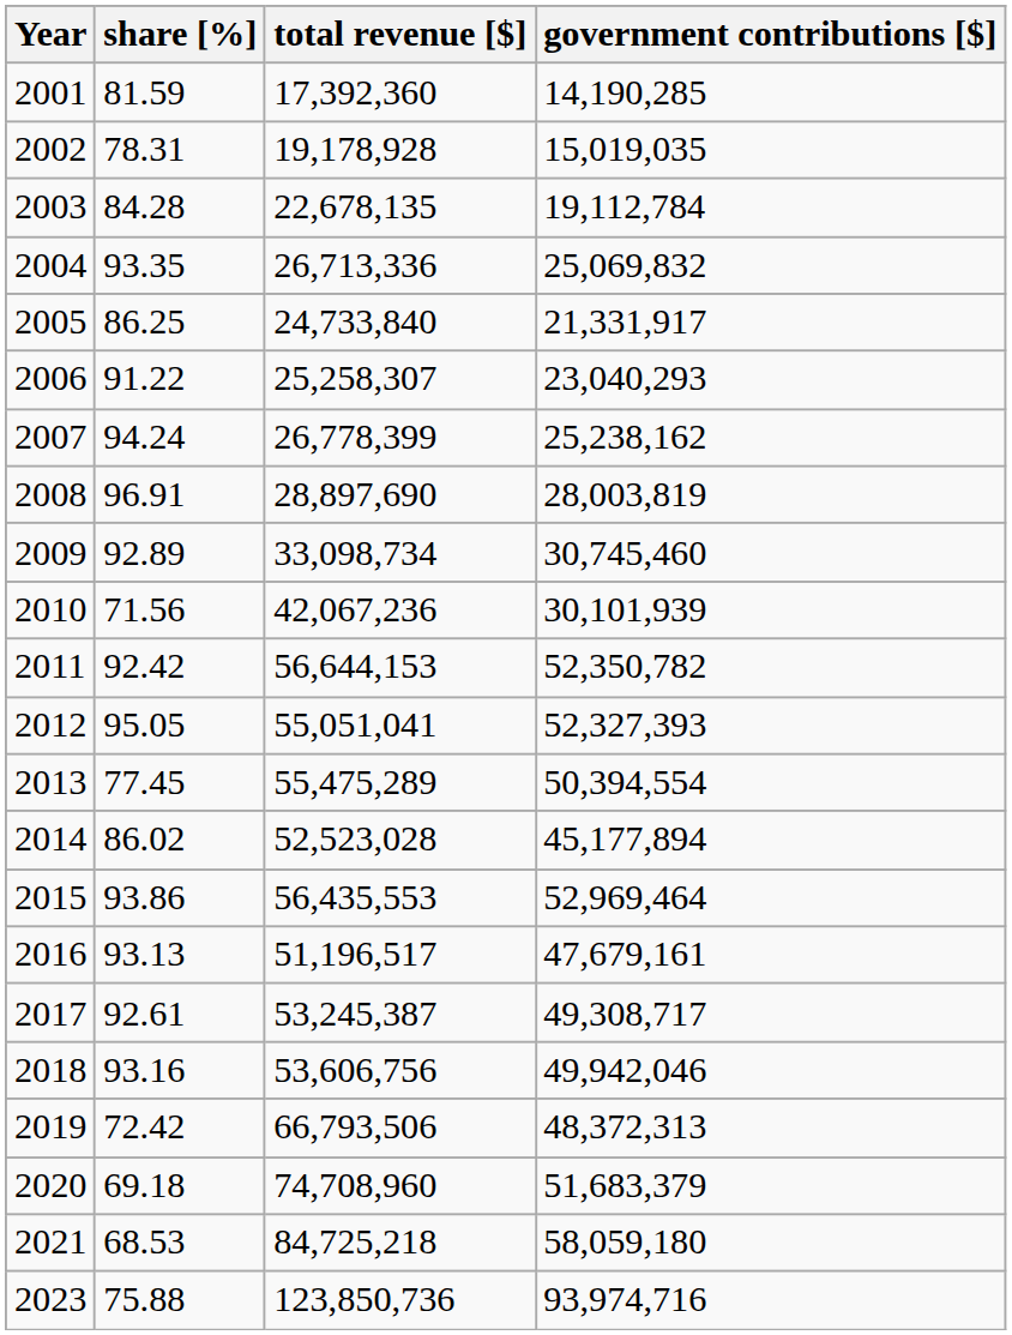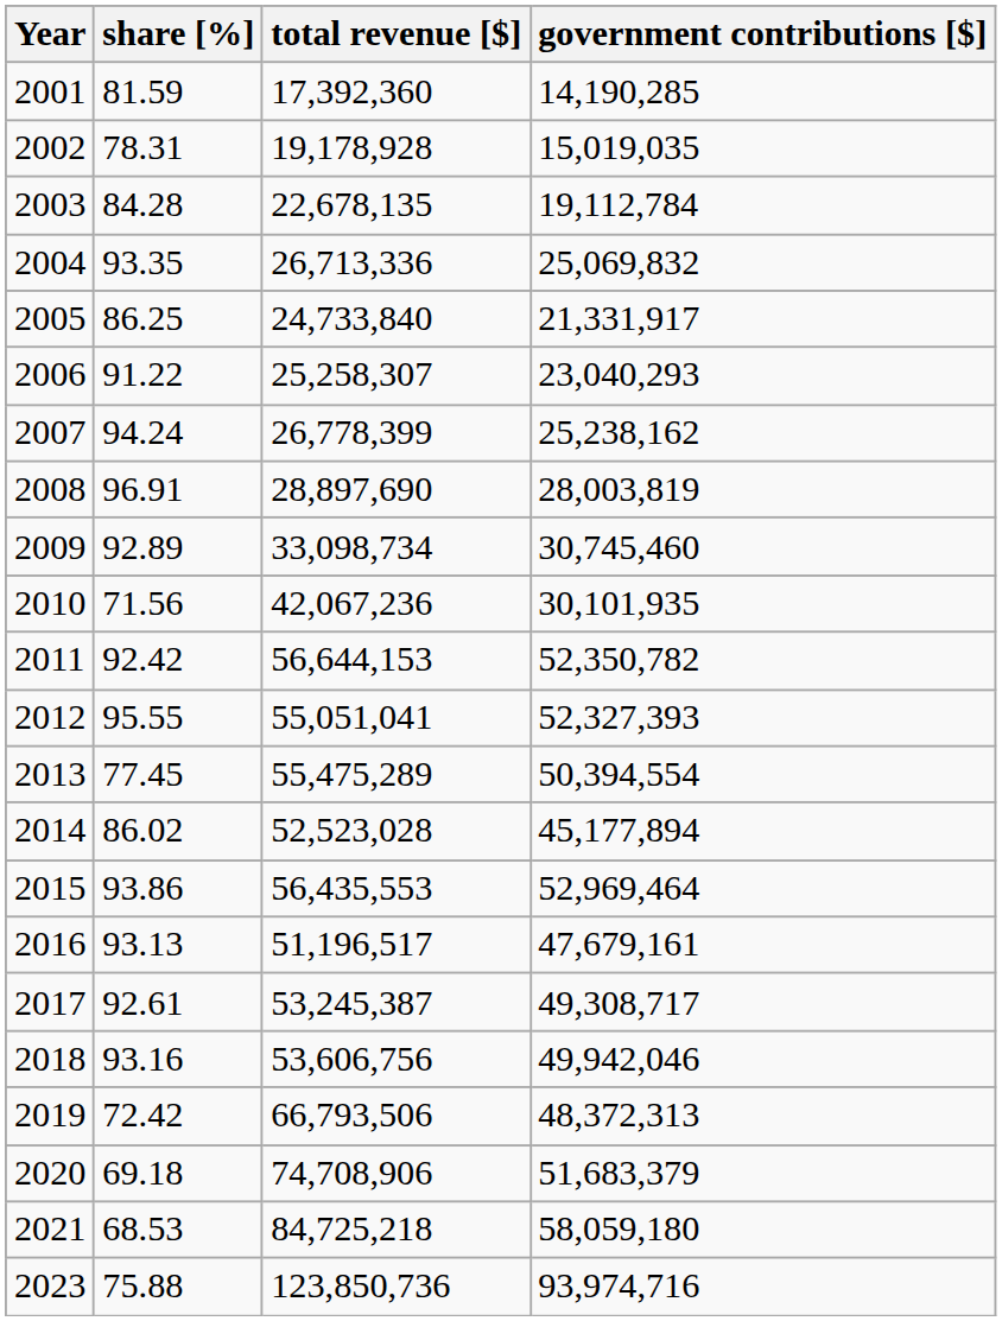2010 | government contributions [$]: 30,101,939 -> 30,101,935
2012 | share [%]: 95.05 -> 95.55
2020 | total revenue [$]: 74,708,960 -> 74,708,906
